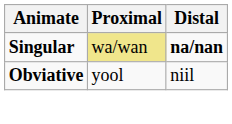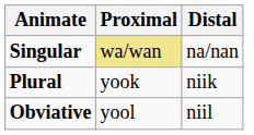Singular | Distal: bold -> normal
+ row: Plural | yook | niik
